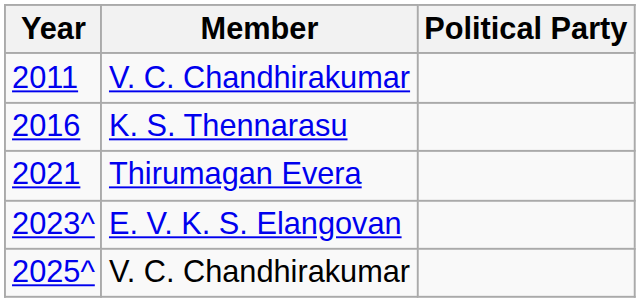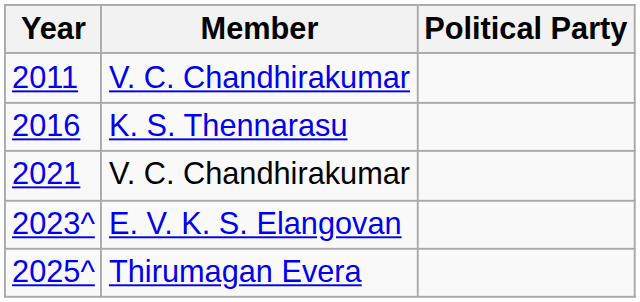2021 | Member: Thirumagan Evera -> V. C. Chandhirakumar
2025^ | Member: V. C. Chandhirakumar -> Thirumagan Evera
